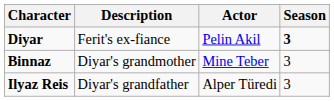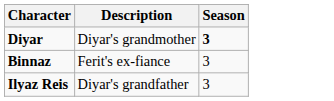- column: Actor | Pelin Akil | Mine Teber | Alper Türedi
Diyar | Description: Ferit's ex-fiance -> Diyar's grandmother
Binnaz | Description: Diyar's grandmother -> Ferit's ex-fiance
